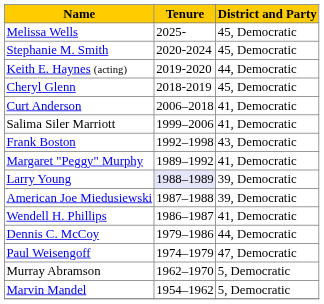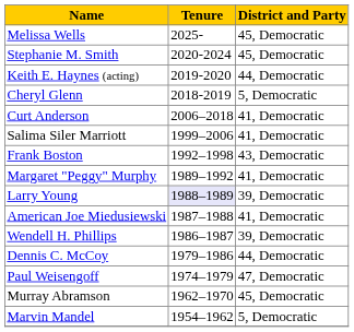Cheryl Glenn | District and Party: 45, Democratic -> 5, Democratic
American Joe Miedusiewski | District and Party: 39, Democratic -> 41, Democratic
Wendell H. Phillips | District and Party: 41, Democratic -> 39, Democratic
Murray Abramson | District and Party: 5, Democratic -> 45, Democratic
